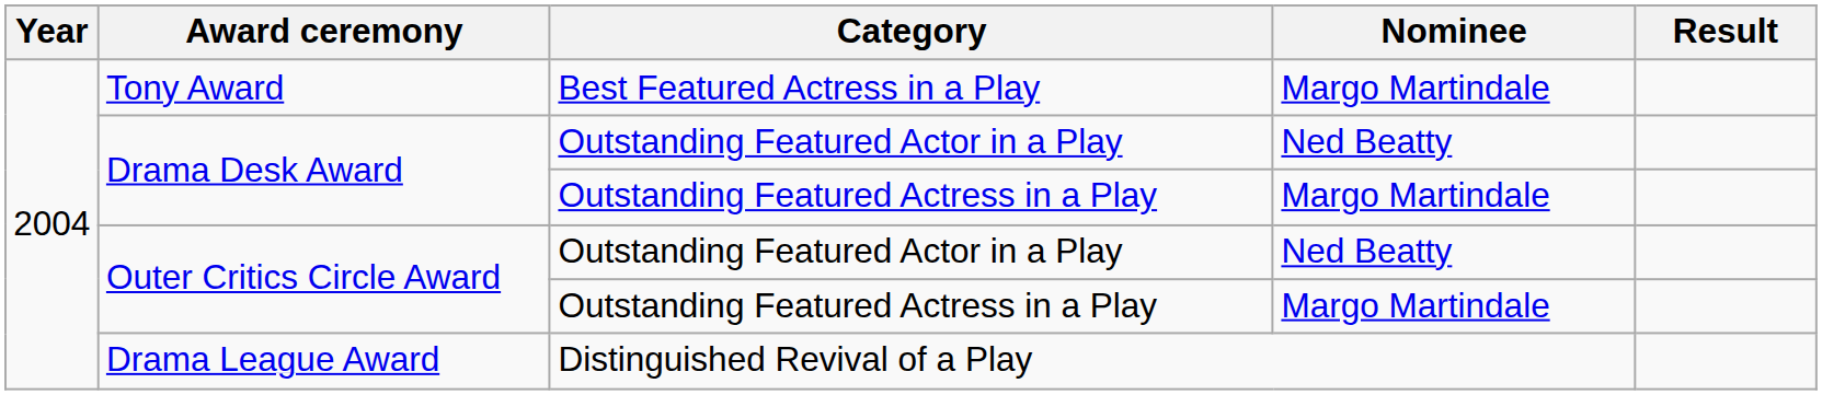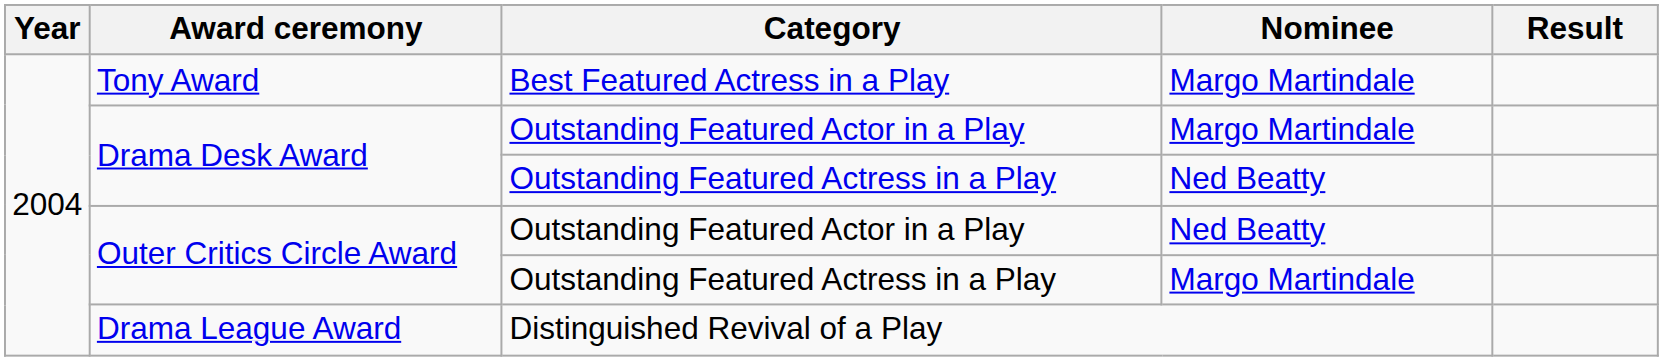Drama Desk Award / Outstanding Featured Actor in a Play | Nominee: Ned Beatty -> Margo Martindale
Drama Desk Award / Outstanding Featured Actress in a Play | Nominee: Margo Martindale -> Ned Beatty
